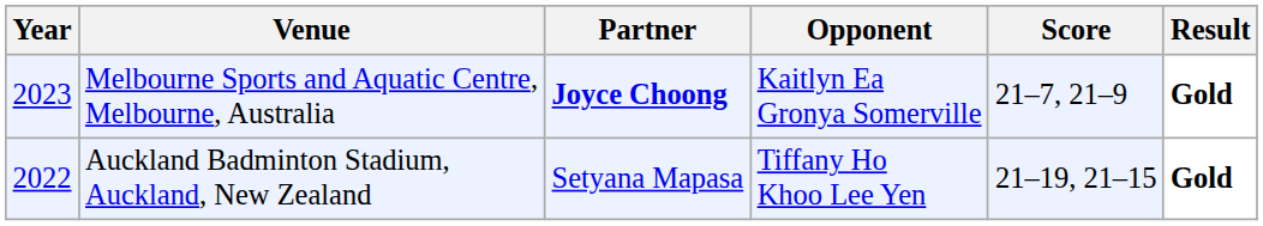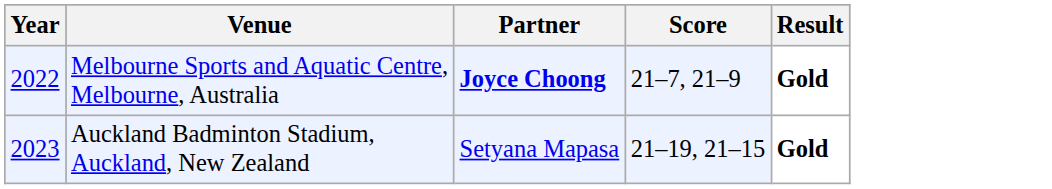- column: Opponent | Kaitlyn Ea Gronya Somerville | Tiffany Ho Khoo Lee Yen
Melbourne Sports and Aquatic Centre, Melbourne, Australia | Year: 2023 -> 2022
Auckland Badminton Stadium, Auckland, New Zealand | Year: 2022 -> 2023
